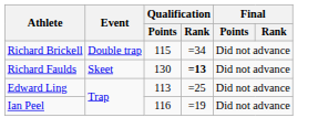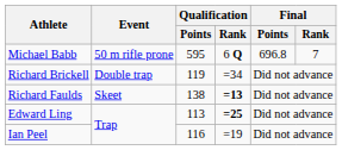+ row: Michael Babb | 50 m rifle prone | 595 | 6 Q | 696.8 | 7
Richard Brickell | Qualification / Points: 115 -> 119
Richard Faulds | Qualification / Points: 130 -> 138
Edward Ling | Qualification / Rank: normal -> bold
